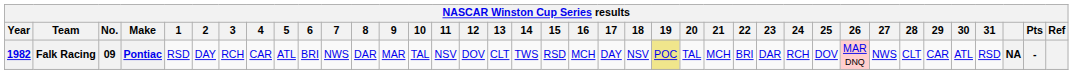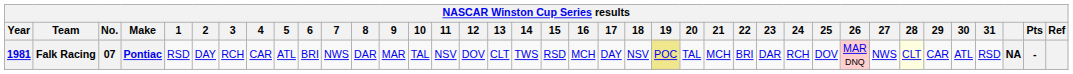Falk Racing | Year: 1982 -> 1981
Falk Racing | No.: 09 -> 07
Falk Racing | 28: no background -> lightyellow background
